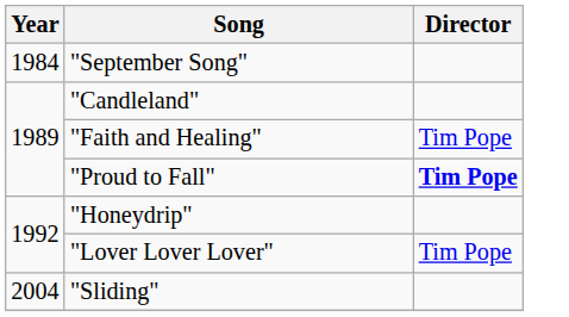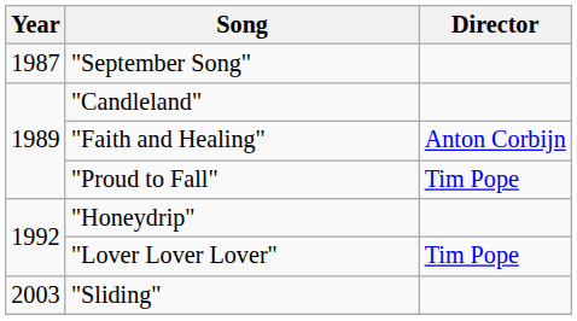"September Song" | Year: 1984 -> 1987
"Faith and Healing" | Director: Tim Pope -> Anton Corbijn
"Proud to Fall" | Director: bold -> normal
"Sliding" | Year: 2004 -> 2003
